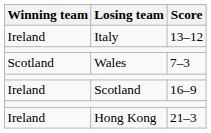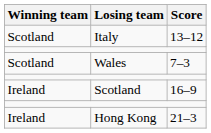Italy | Winning team: Ireland -> Scotland
